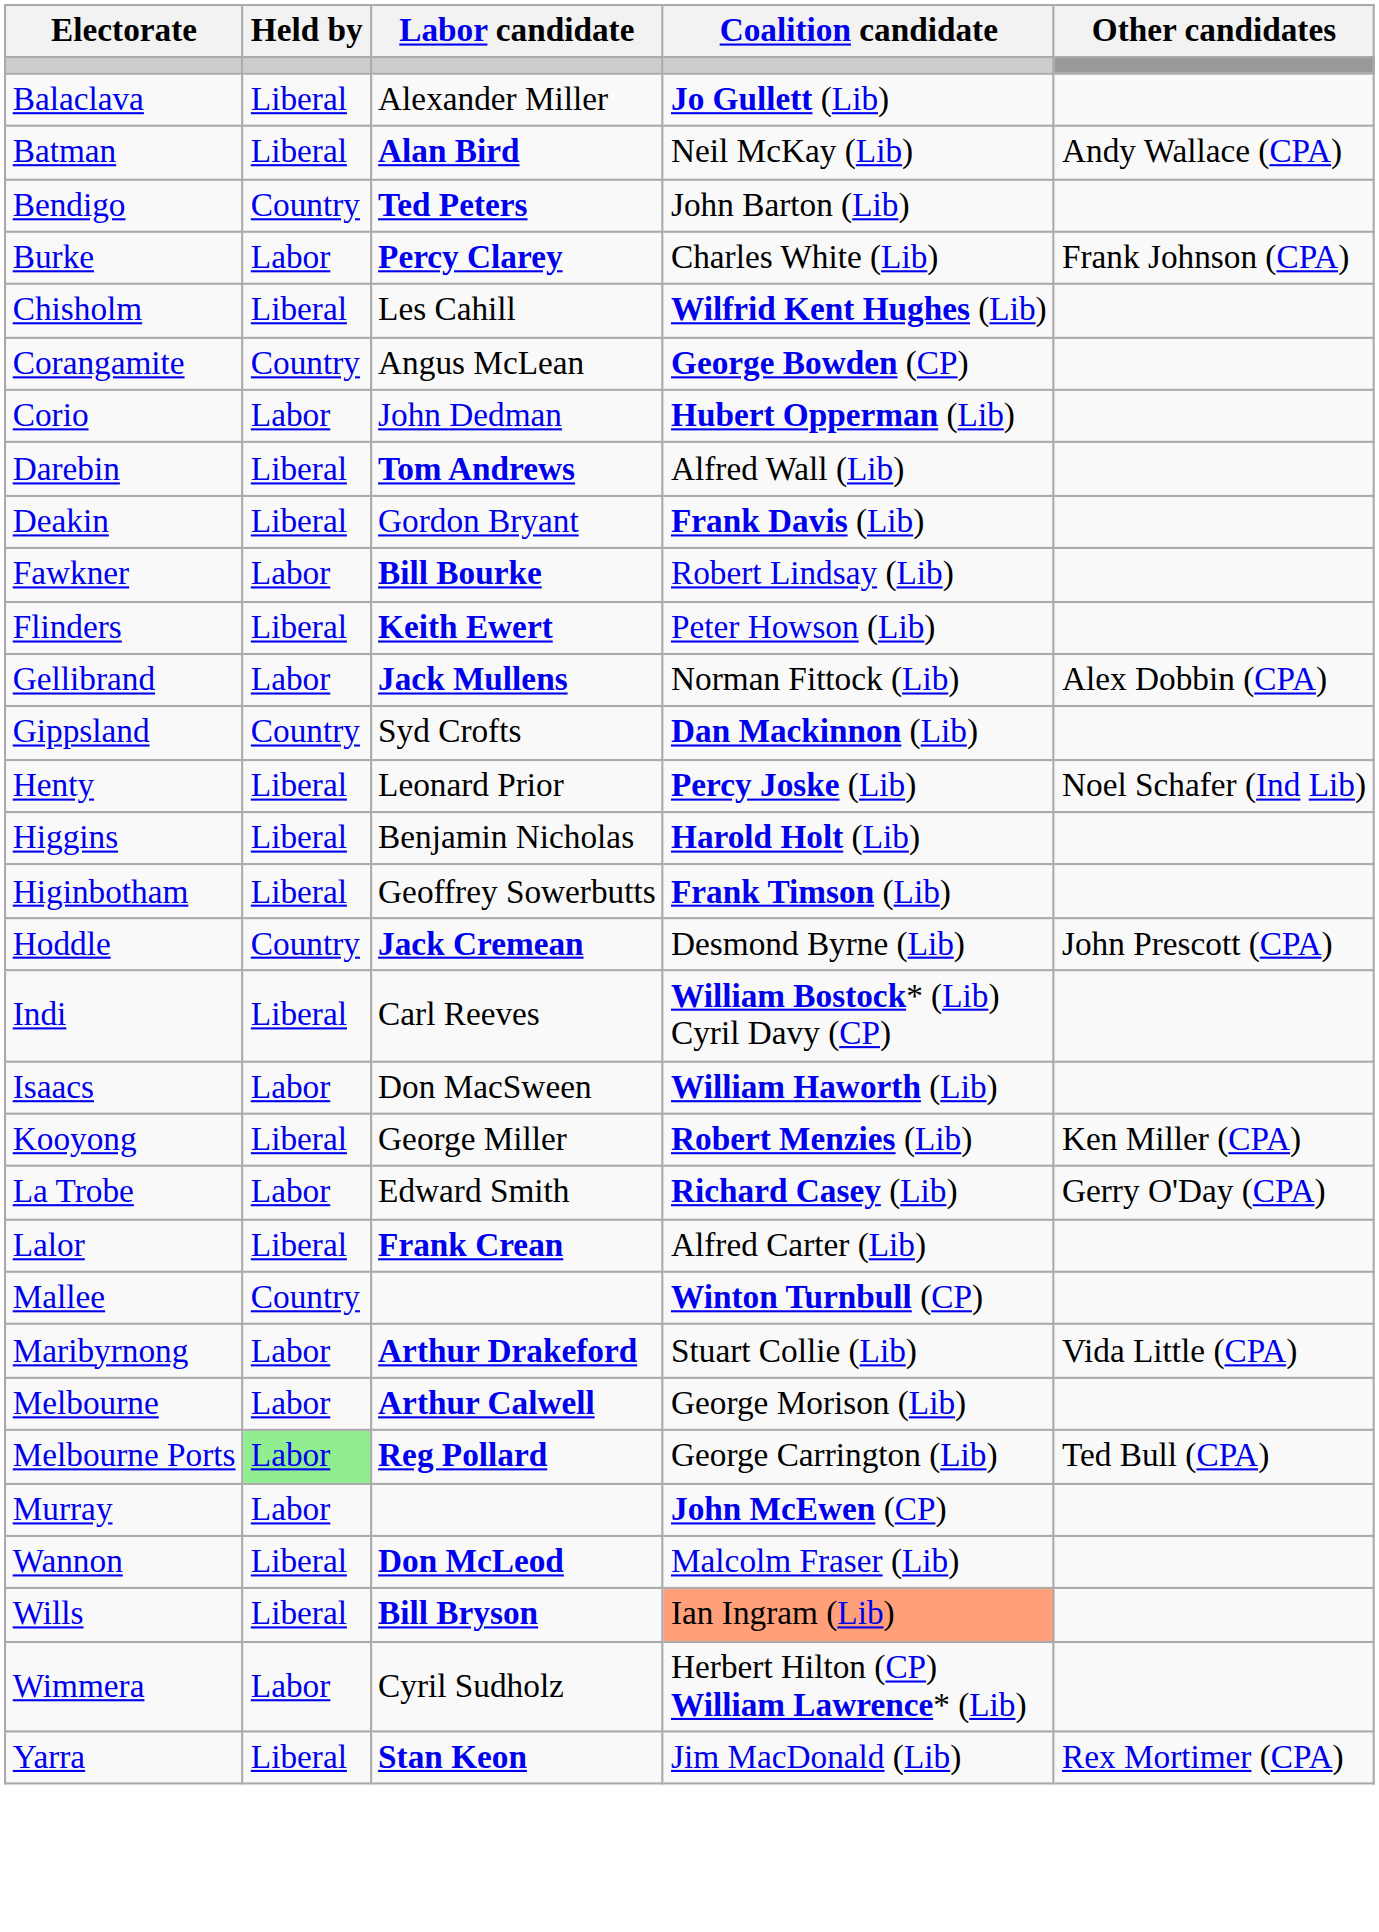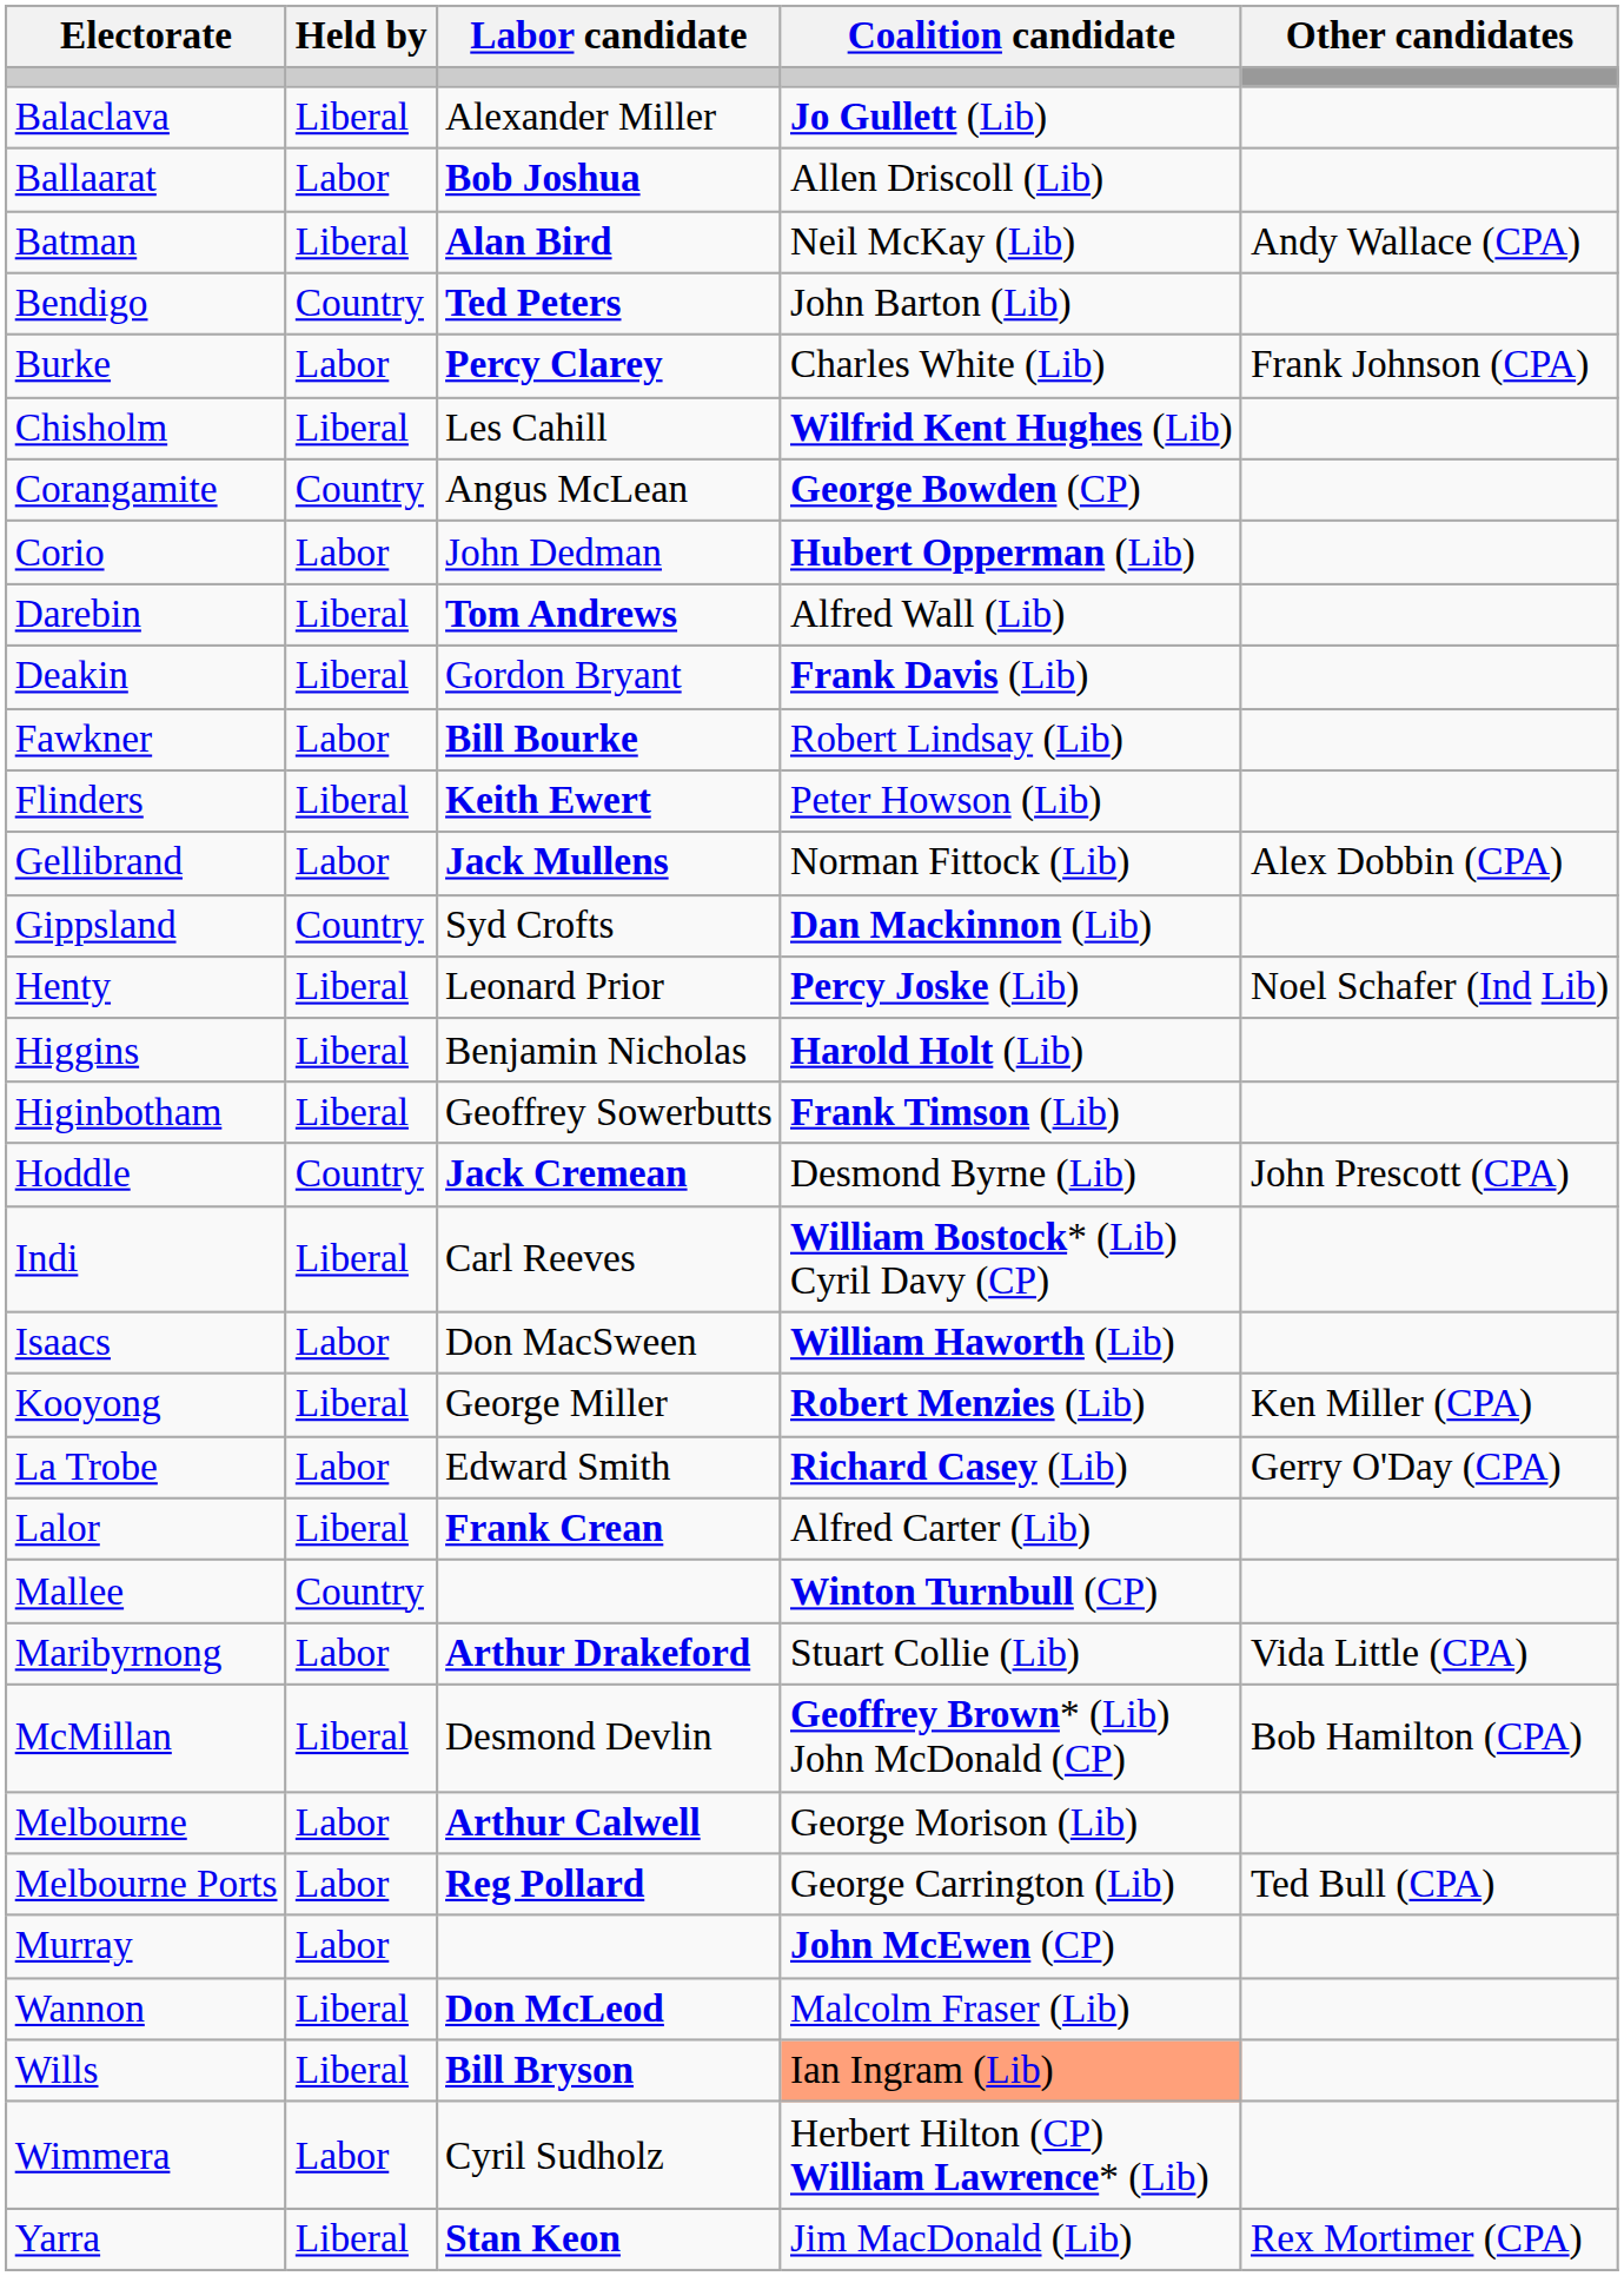+ row: Ballaarat | Labor | Bob Joshua | Allen Driscoll (Lib)
+ row: McMillan | Liberal | Desmond Devlin | Geoffrey Brown* (Lib) John McDonald (CP) | Bob Hamilton (CPA)
Melbourne Ports | Held by: lightgreen background -> no background
